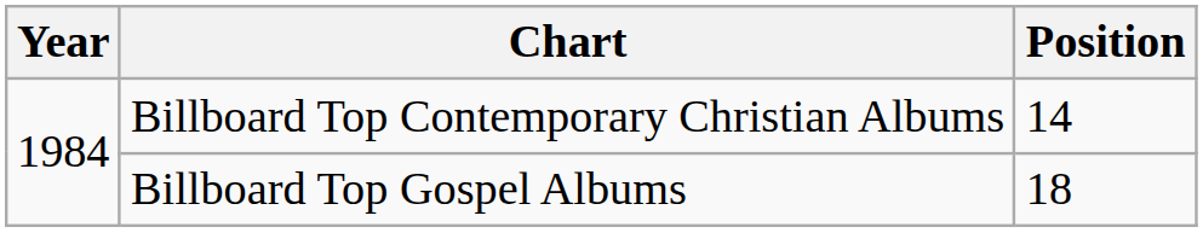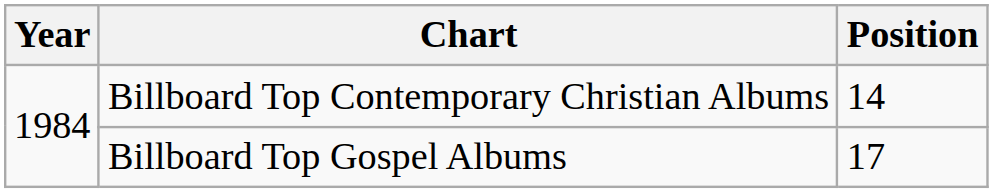Billboard Top Gospel Albums | Position: 18 -> 17
